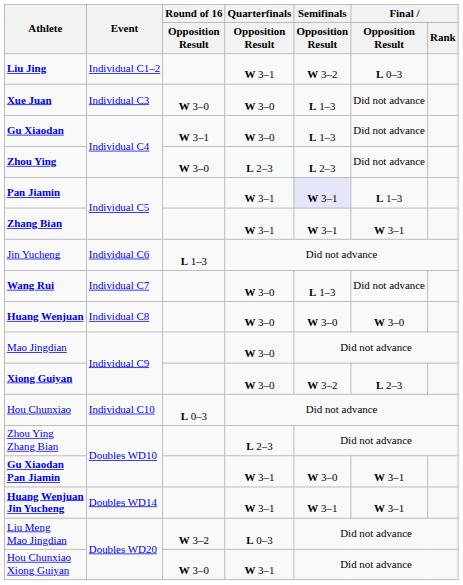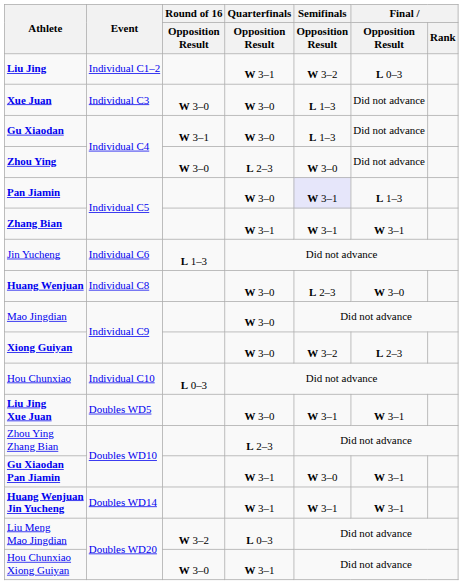Zhou Ying | Semifinals / Opposition Result: L 2–3 -> W 3–0
Pan Jiamin | Quarterfinals / Opposition Result: W 3–1 -> W 3–0
- row: Wang Rui | Individual C7 | W 3–0 | L 1–3 | Did not advance
Huang Wenjuan | Semifinals / Opposition Result: W 3–0 -> L 2–3
+ row: Liu Jing Xue Juan | Doubles WD5 | W 3–0 | W 3–1 | W 3–1
